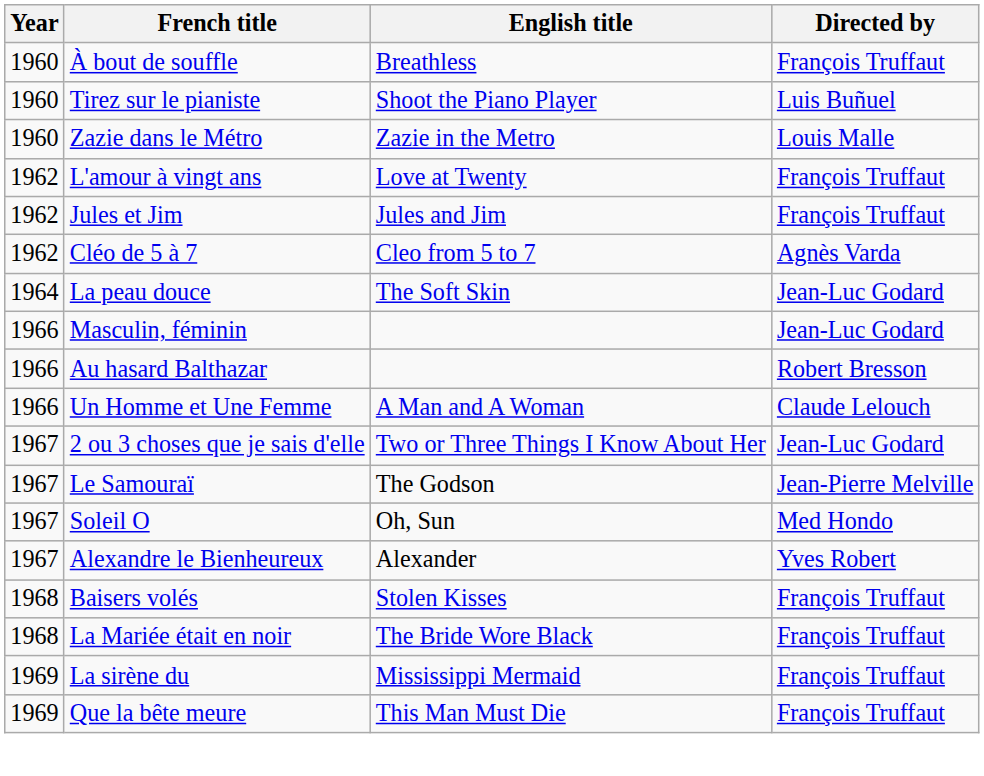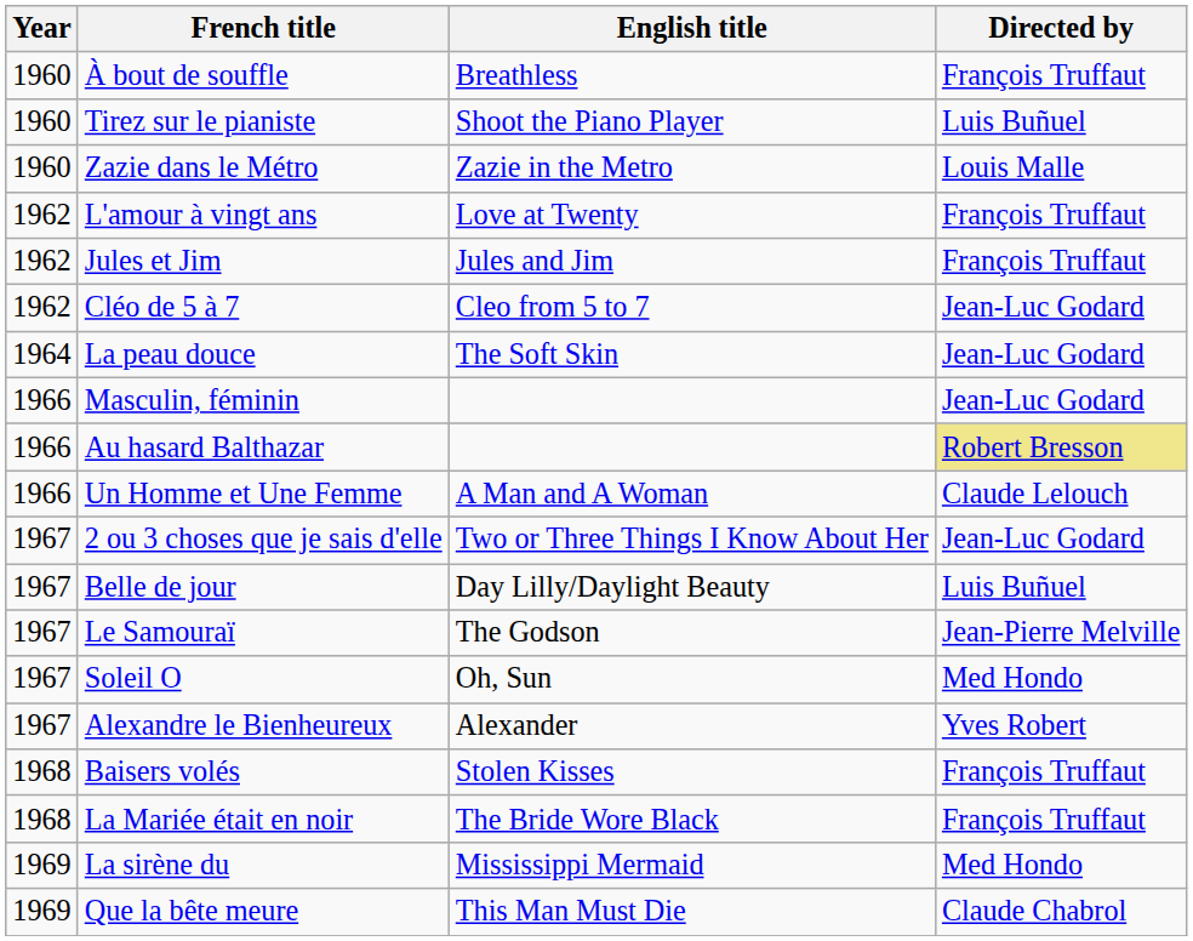Cléo de 5 à 7 | Directed by: Agnès Varda -> Jean-Luc Godard
Au hasard Balthazar | Directed by: no background -> khaki background
+ row: 1967 | Belle de jour | Day Lilly/Daylight Beauty | Luis Buñuel
La sirène du | Directed by: François Truffaut -> Med Hondo
Que la bête meure | Directed by: François Truffaut -> Claude Chabrol
